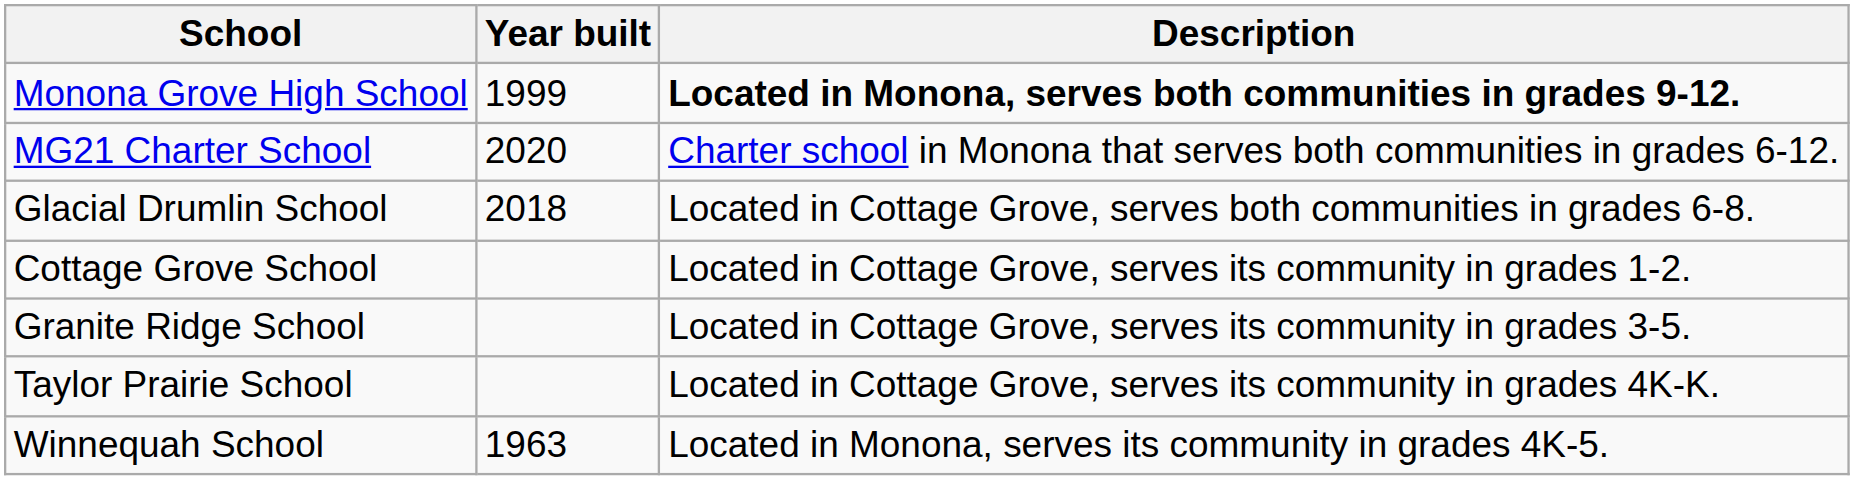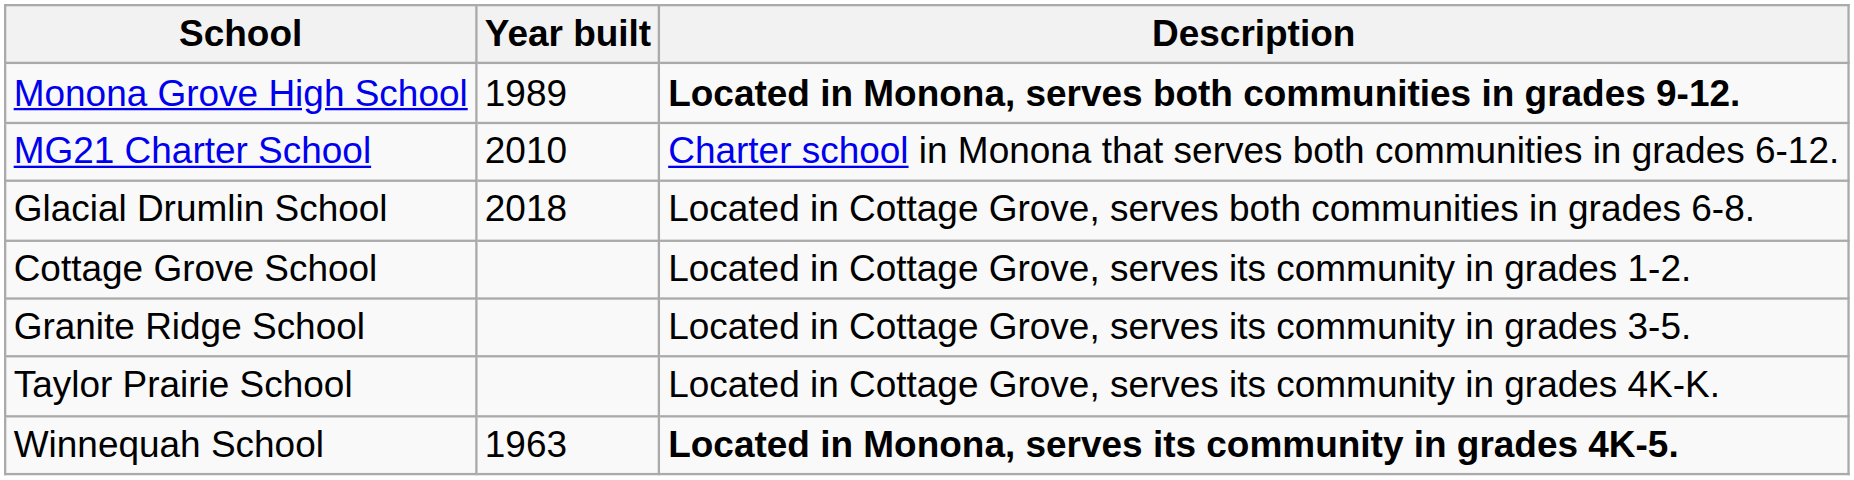Monona Grove High School | Year built: 1999 -> 1989
MG21 Charter School | Year built: 2020 -> 2010
Winnequah School | Description: normal -> bold
